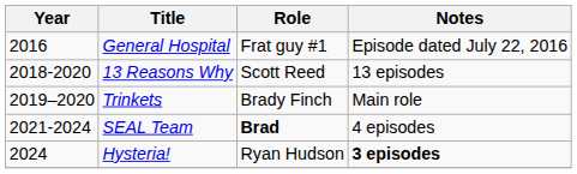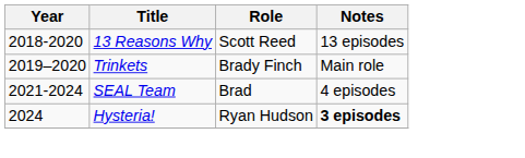- row: 2016 | General Hospital | Frat guy #1 | Episode dated July 22, 2016
SEAL Team | Role: bold -> normal
